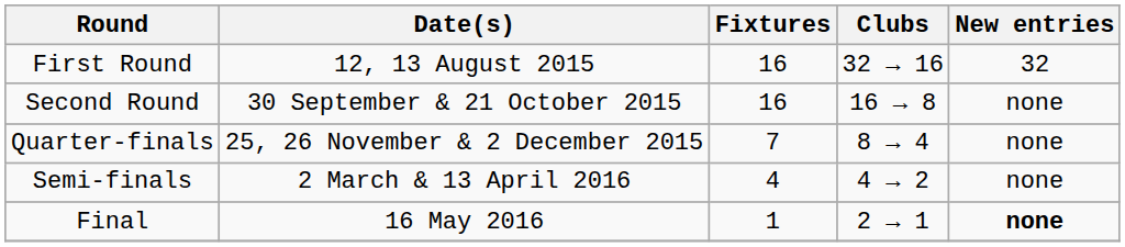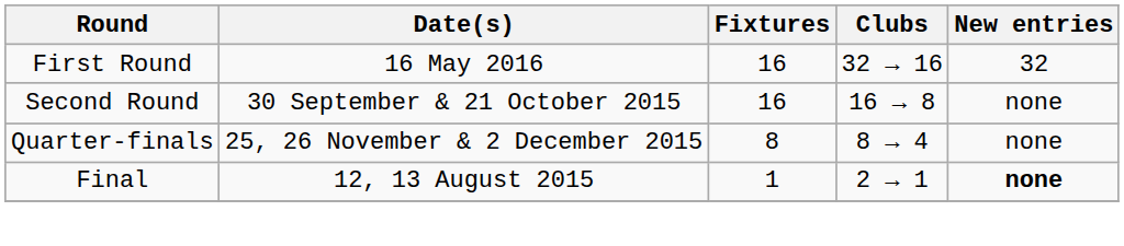First Round | Date(s): 12, 13 August 2015 -> 16 May 2016
Quarter-finals | Fixtures: 7 -> 8
- row: Semi-finals | 2 March & 13 April 2016 | 4 | 4 → 2 | none
Final | Date(s): 16 May 2016 -> 12, 13 August 2015
